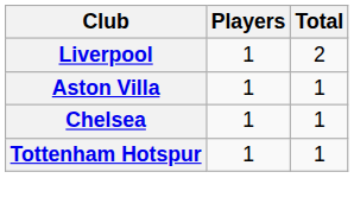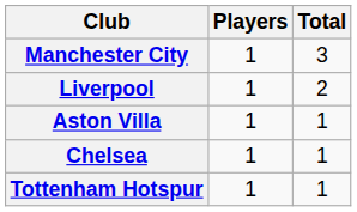+ row: Manchester City | 1 | 3
